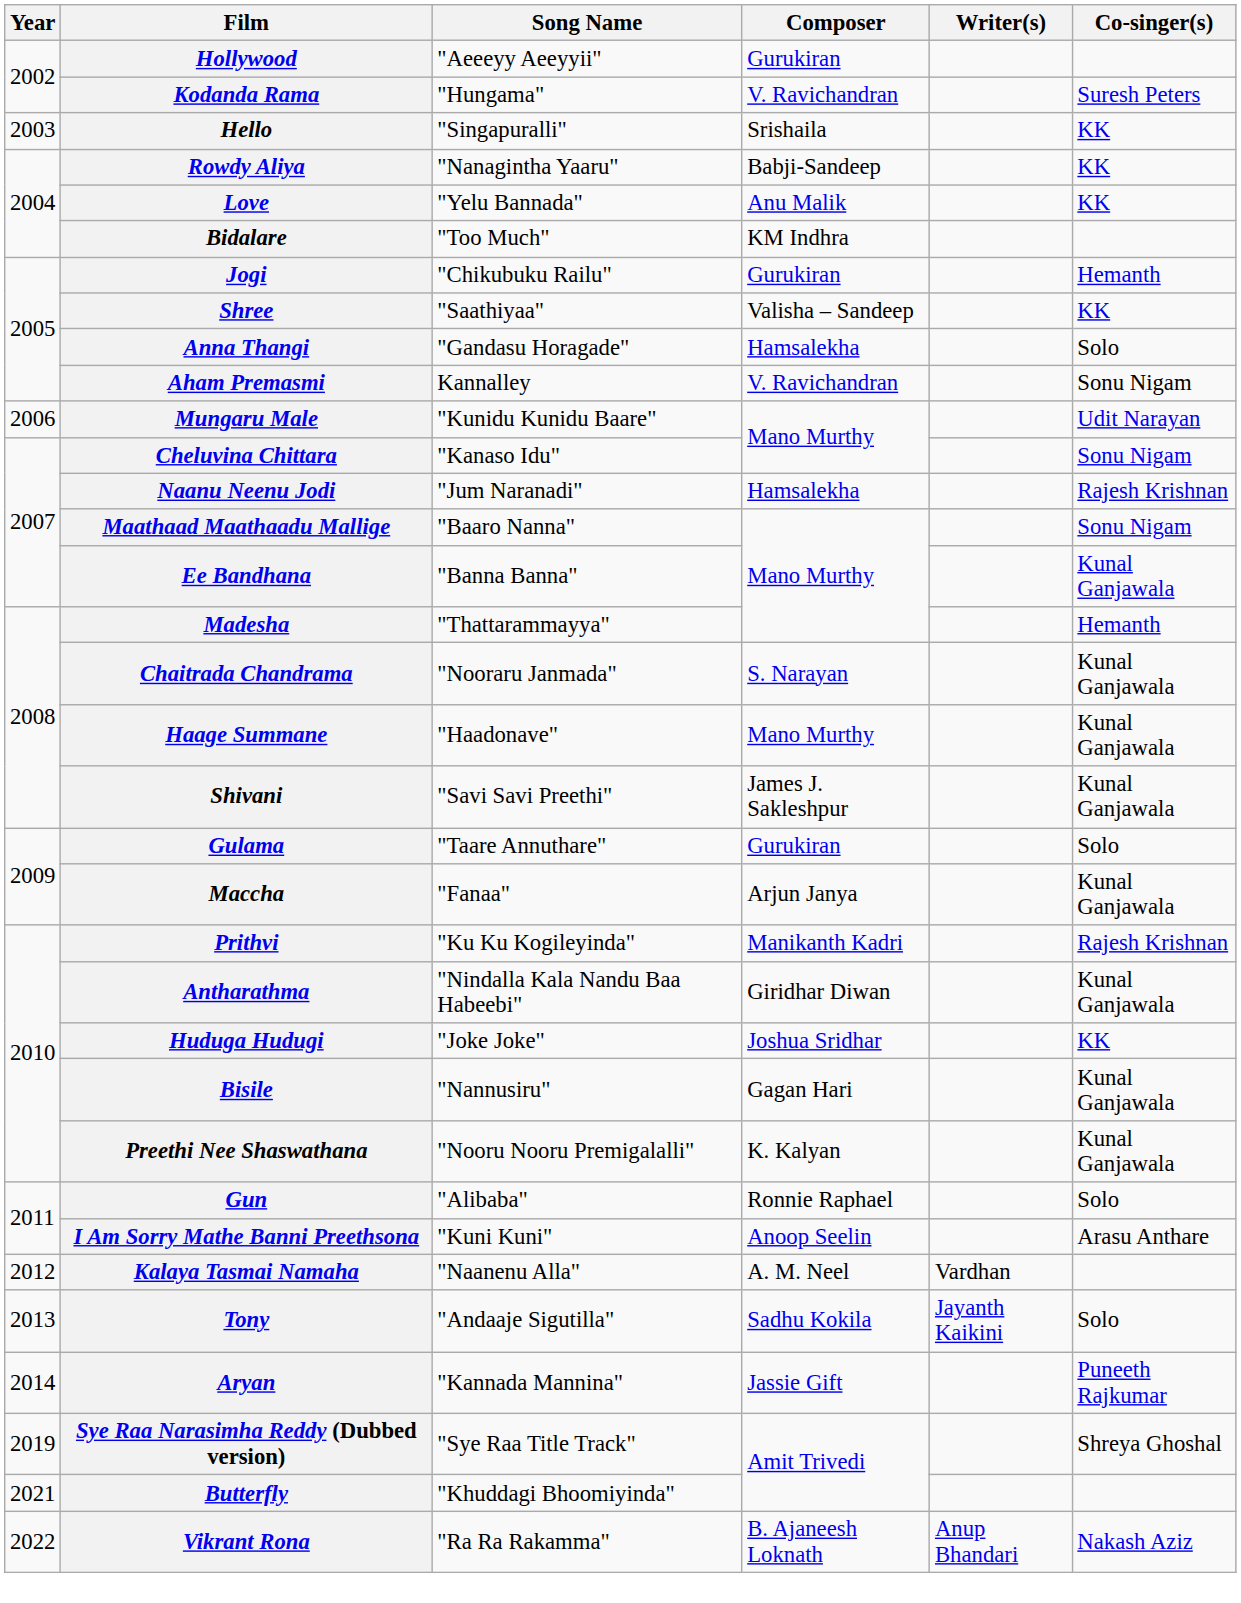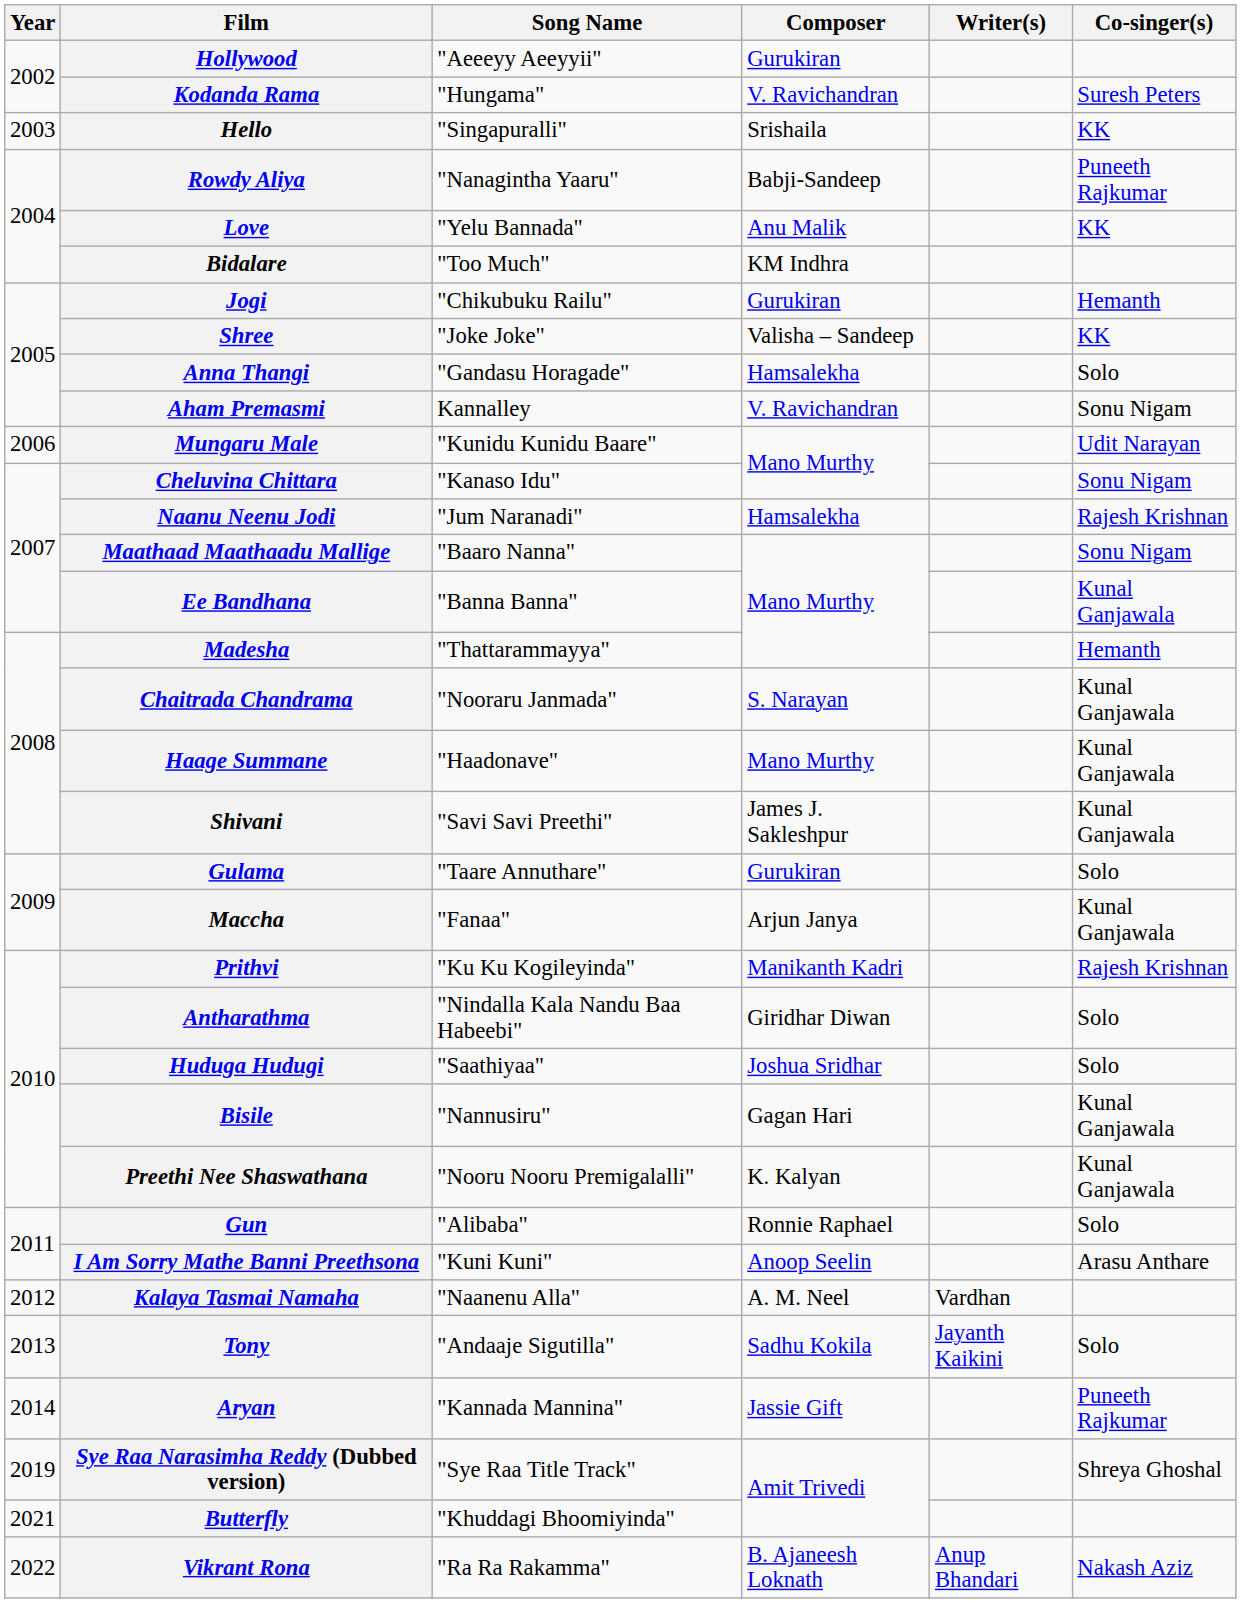Rowdy Aliya | Co-singer(s): KK -> Puneeth Rajkumar
Shree | Song Name: "Saathiyaa" -> "Joke Joke"
Antharathma | Co-singer(s): Kunal Ganjawala -> Solo
Huduga Hudugi | Song Name: "Joke Joke" -> "Saathiyaa"
Huduga Hudugi | Co-singer(s): KK -> Solo
